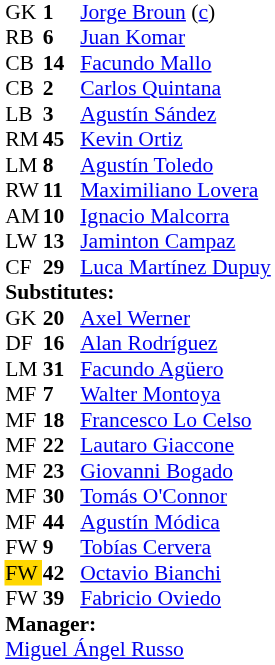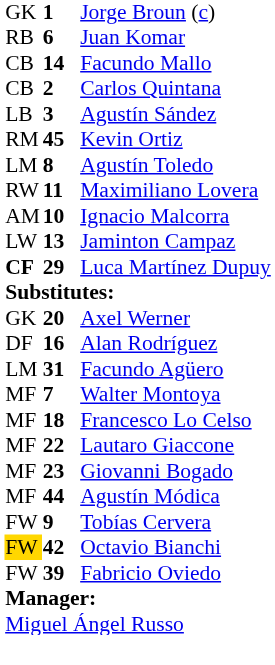Luca Martínez Dupuy | column 1: normal -> bold
- row: MF | 30 | Tomás O'Connor
